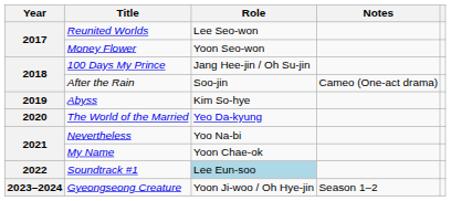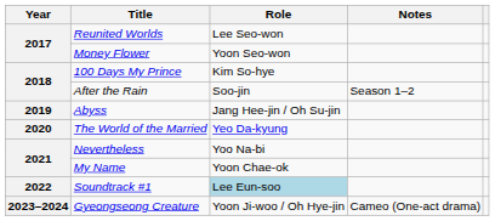100 Days My Prince | Role: Jang Hee-jin / Oh Su-jin -> Kim So-hye
After the Rain | Notes: Cameo (One-act drama) -> Season 1–2
Abyss | Role: Kim So-hye -> Jang Hee-jin / Oh Su-jin
Gyeongseong Creature | Notes: Season 1–2 -> Cameo (One-act drama)
